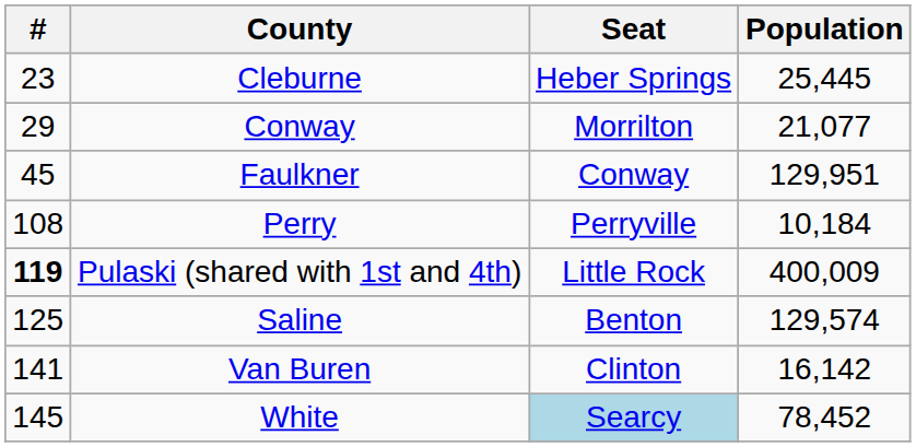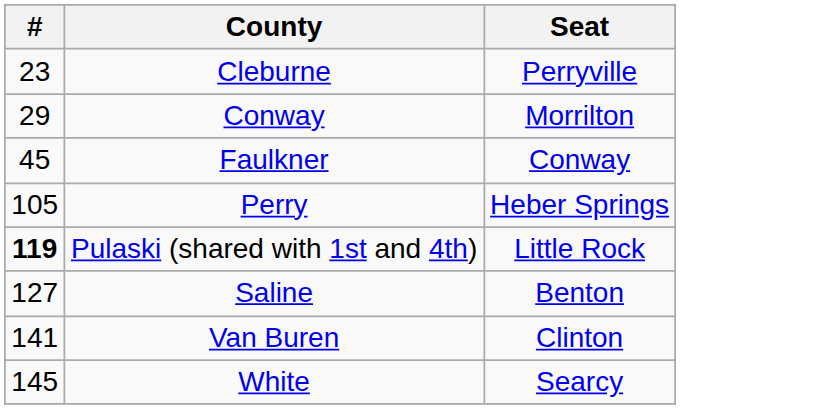- column: Population | 25,445 | 21,077 | 129,951 | 10,184 | 400,009 | 129,574 | 16,142 | 78,452
Cleburne | Seat: Heber Springs -> Perryville
Perry | #: 108 -> 105
Perry | Seat: Perryville -> Heber Springs
Saline | #: 125 -> 127
White | Seat: lightblue background -> no background
